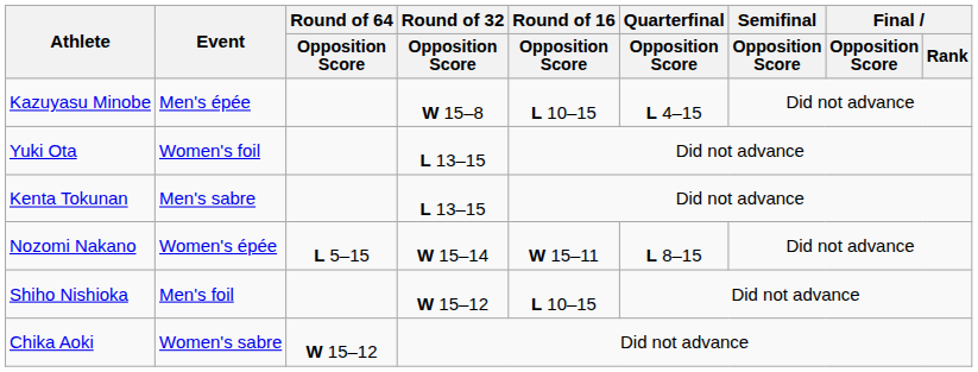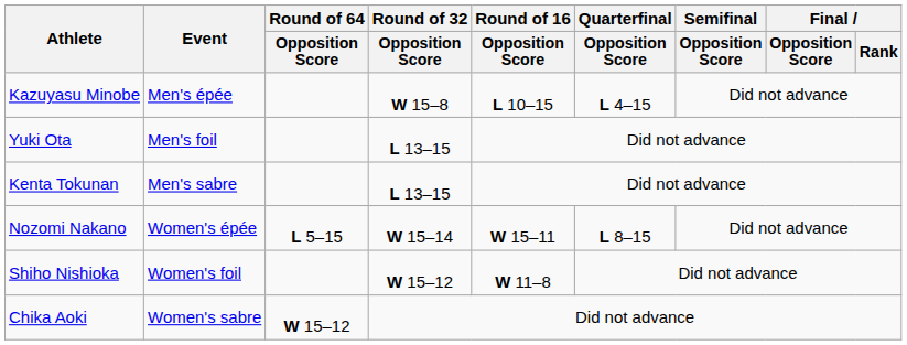Yuki Ota | Event: Women's foil -> Men's foil
Shiho Nishioka | Event: Men's foil -> Women's foil
Shiho Nishioka | Round of 16 / Opposition Score: L 10–15 -> W 11–8
